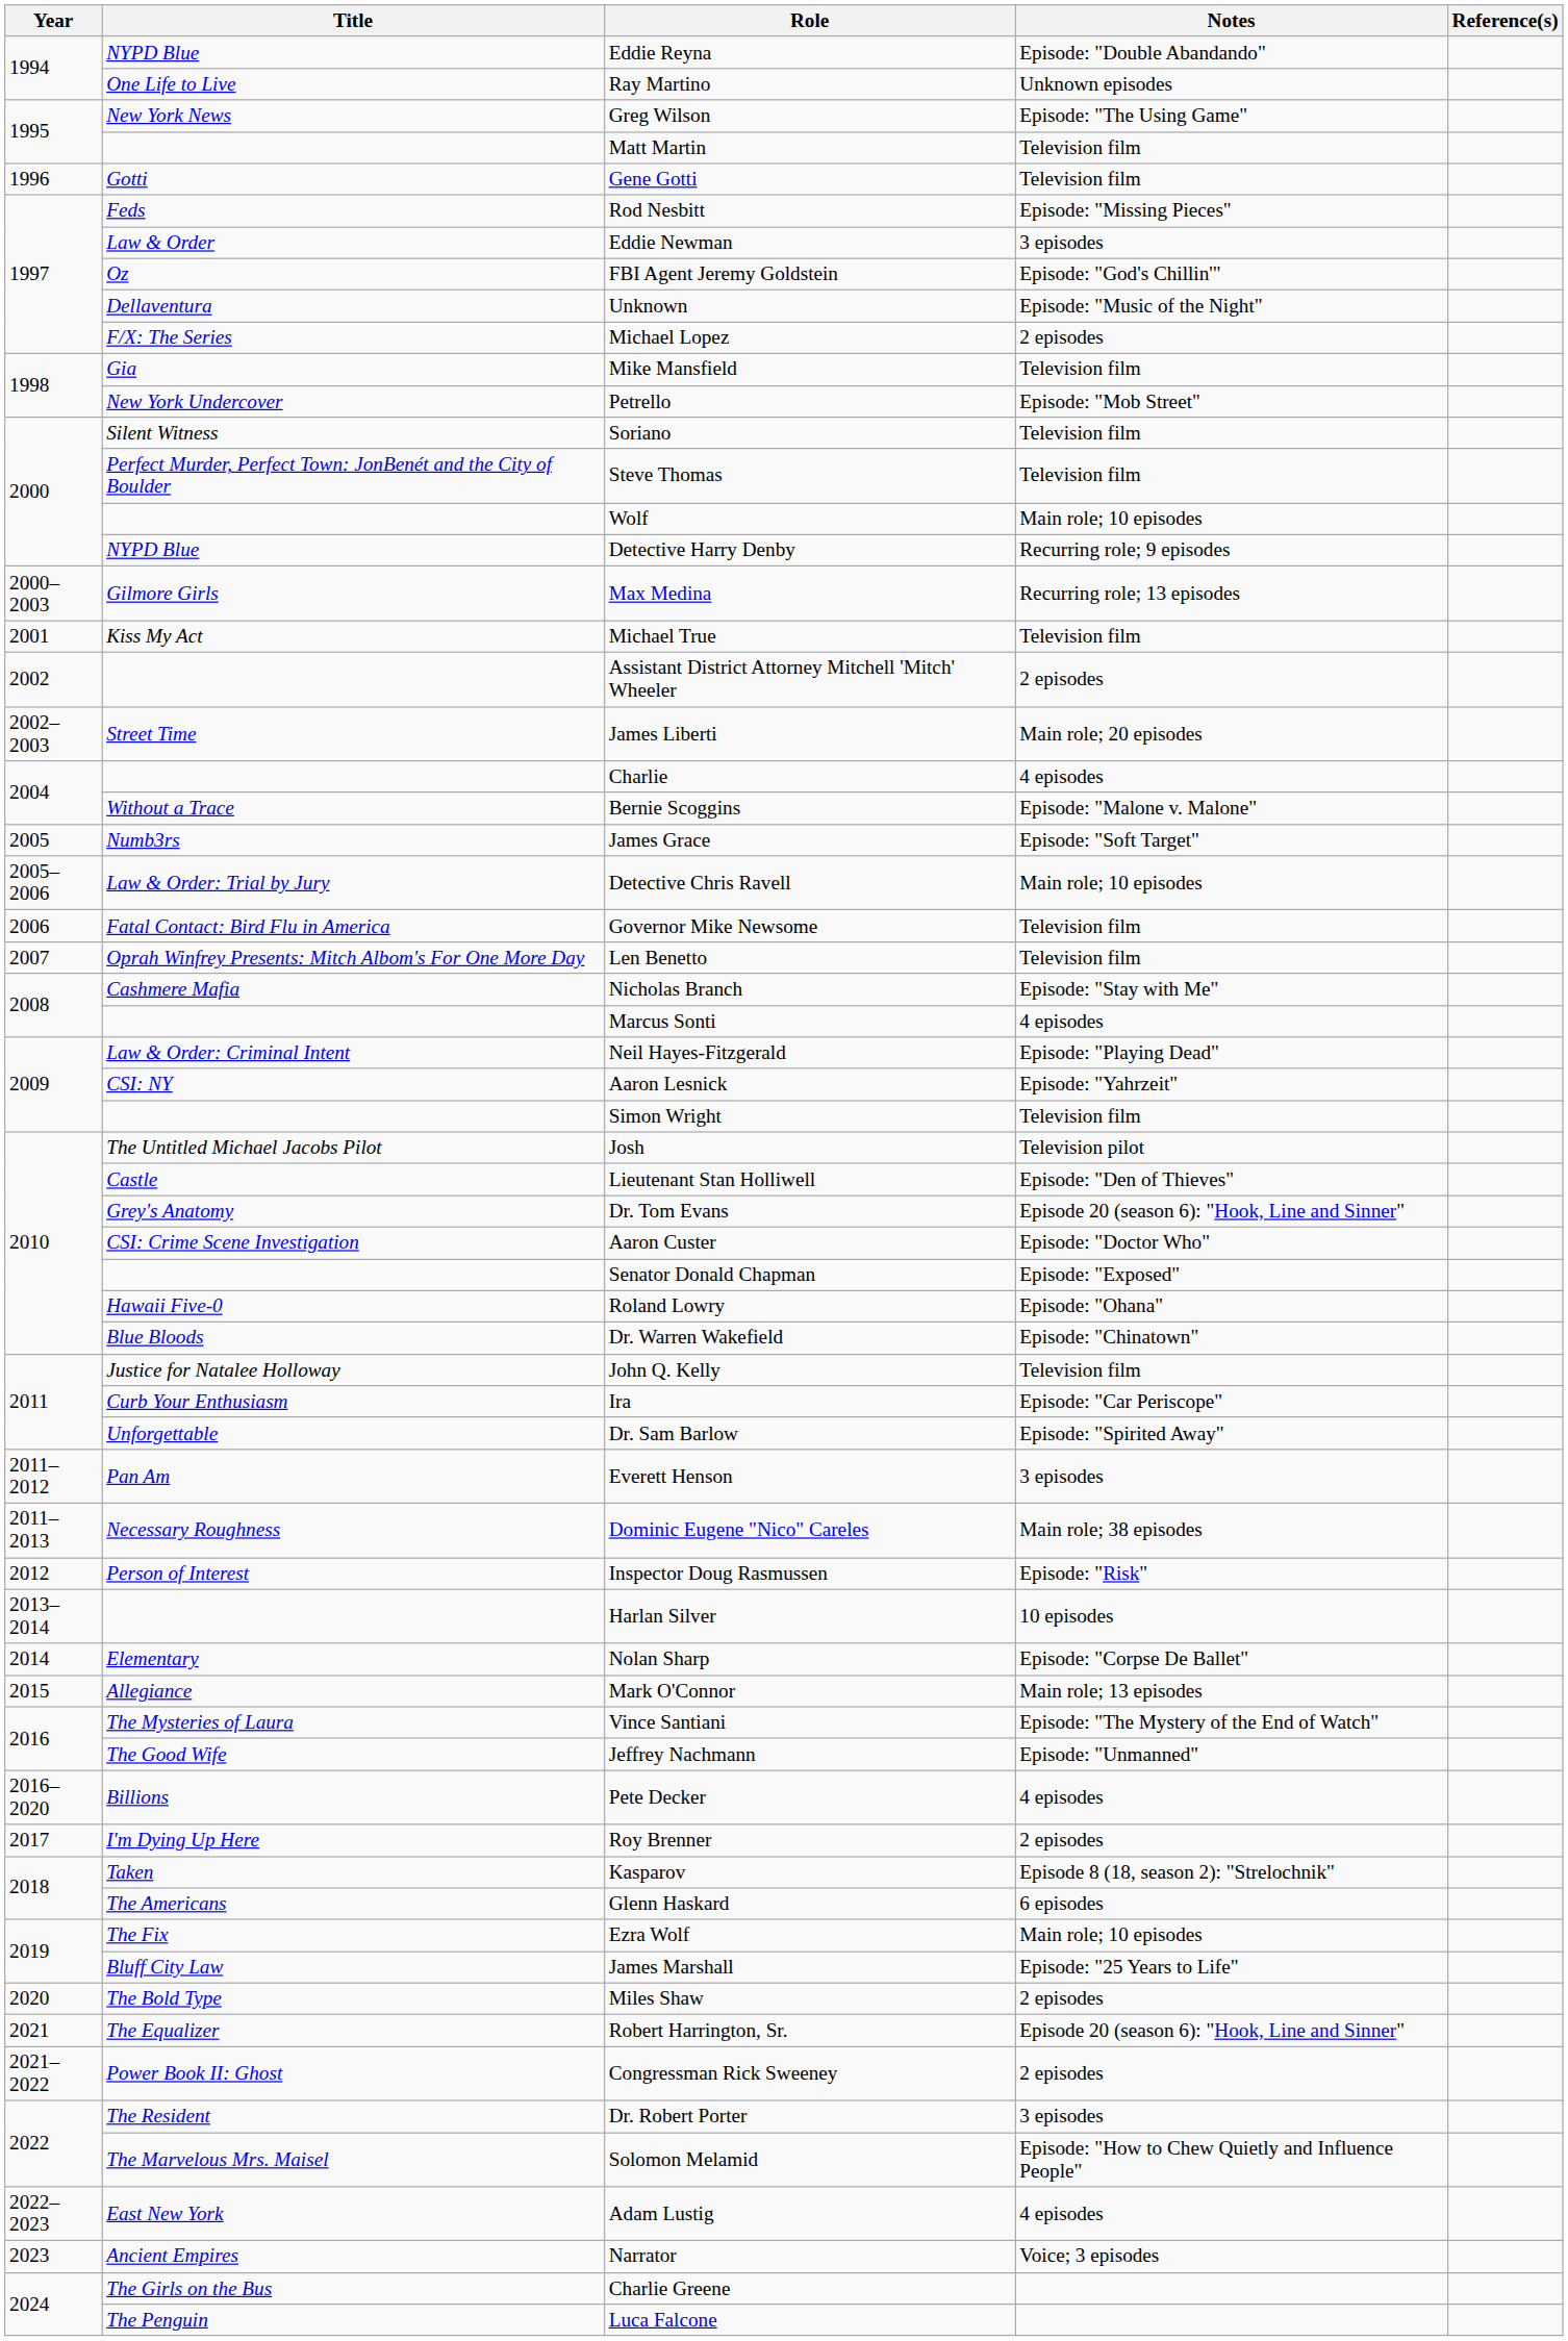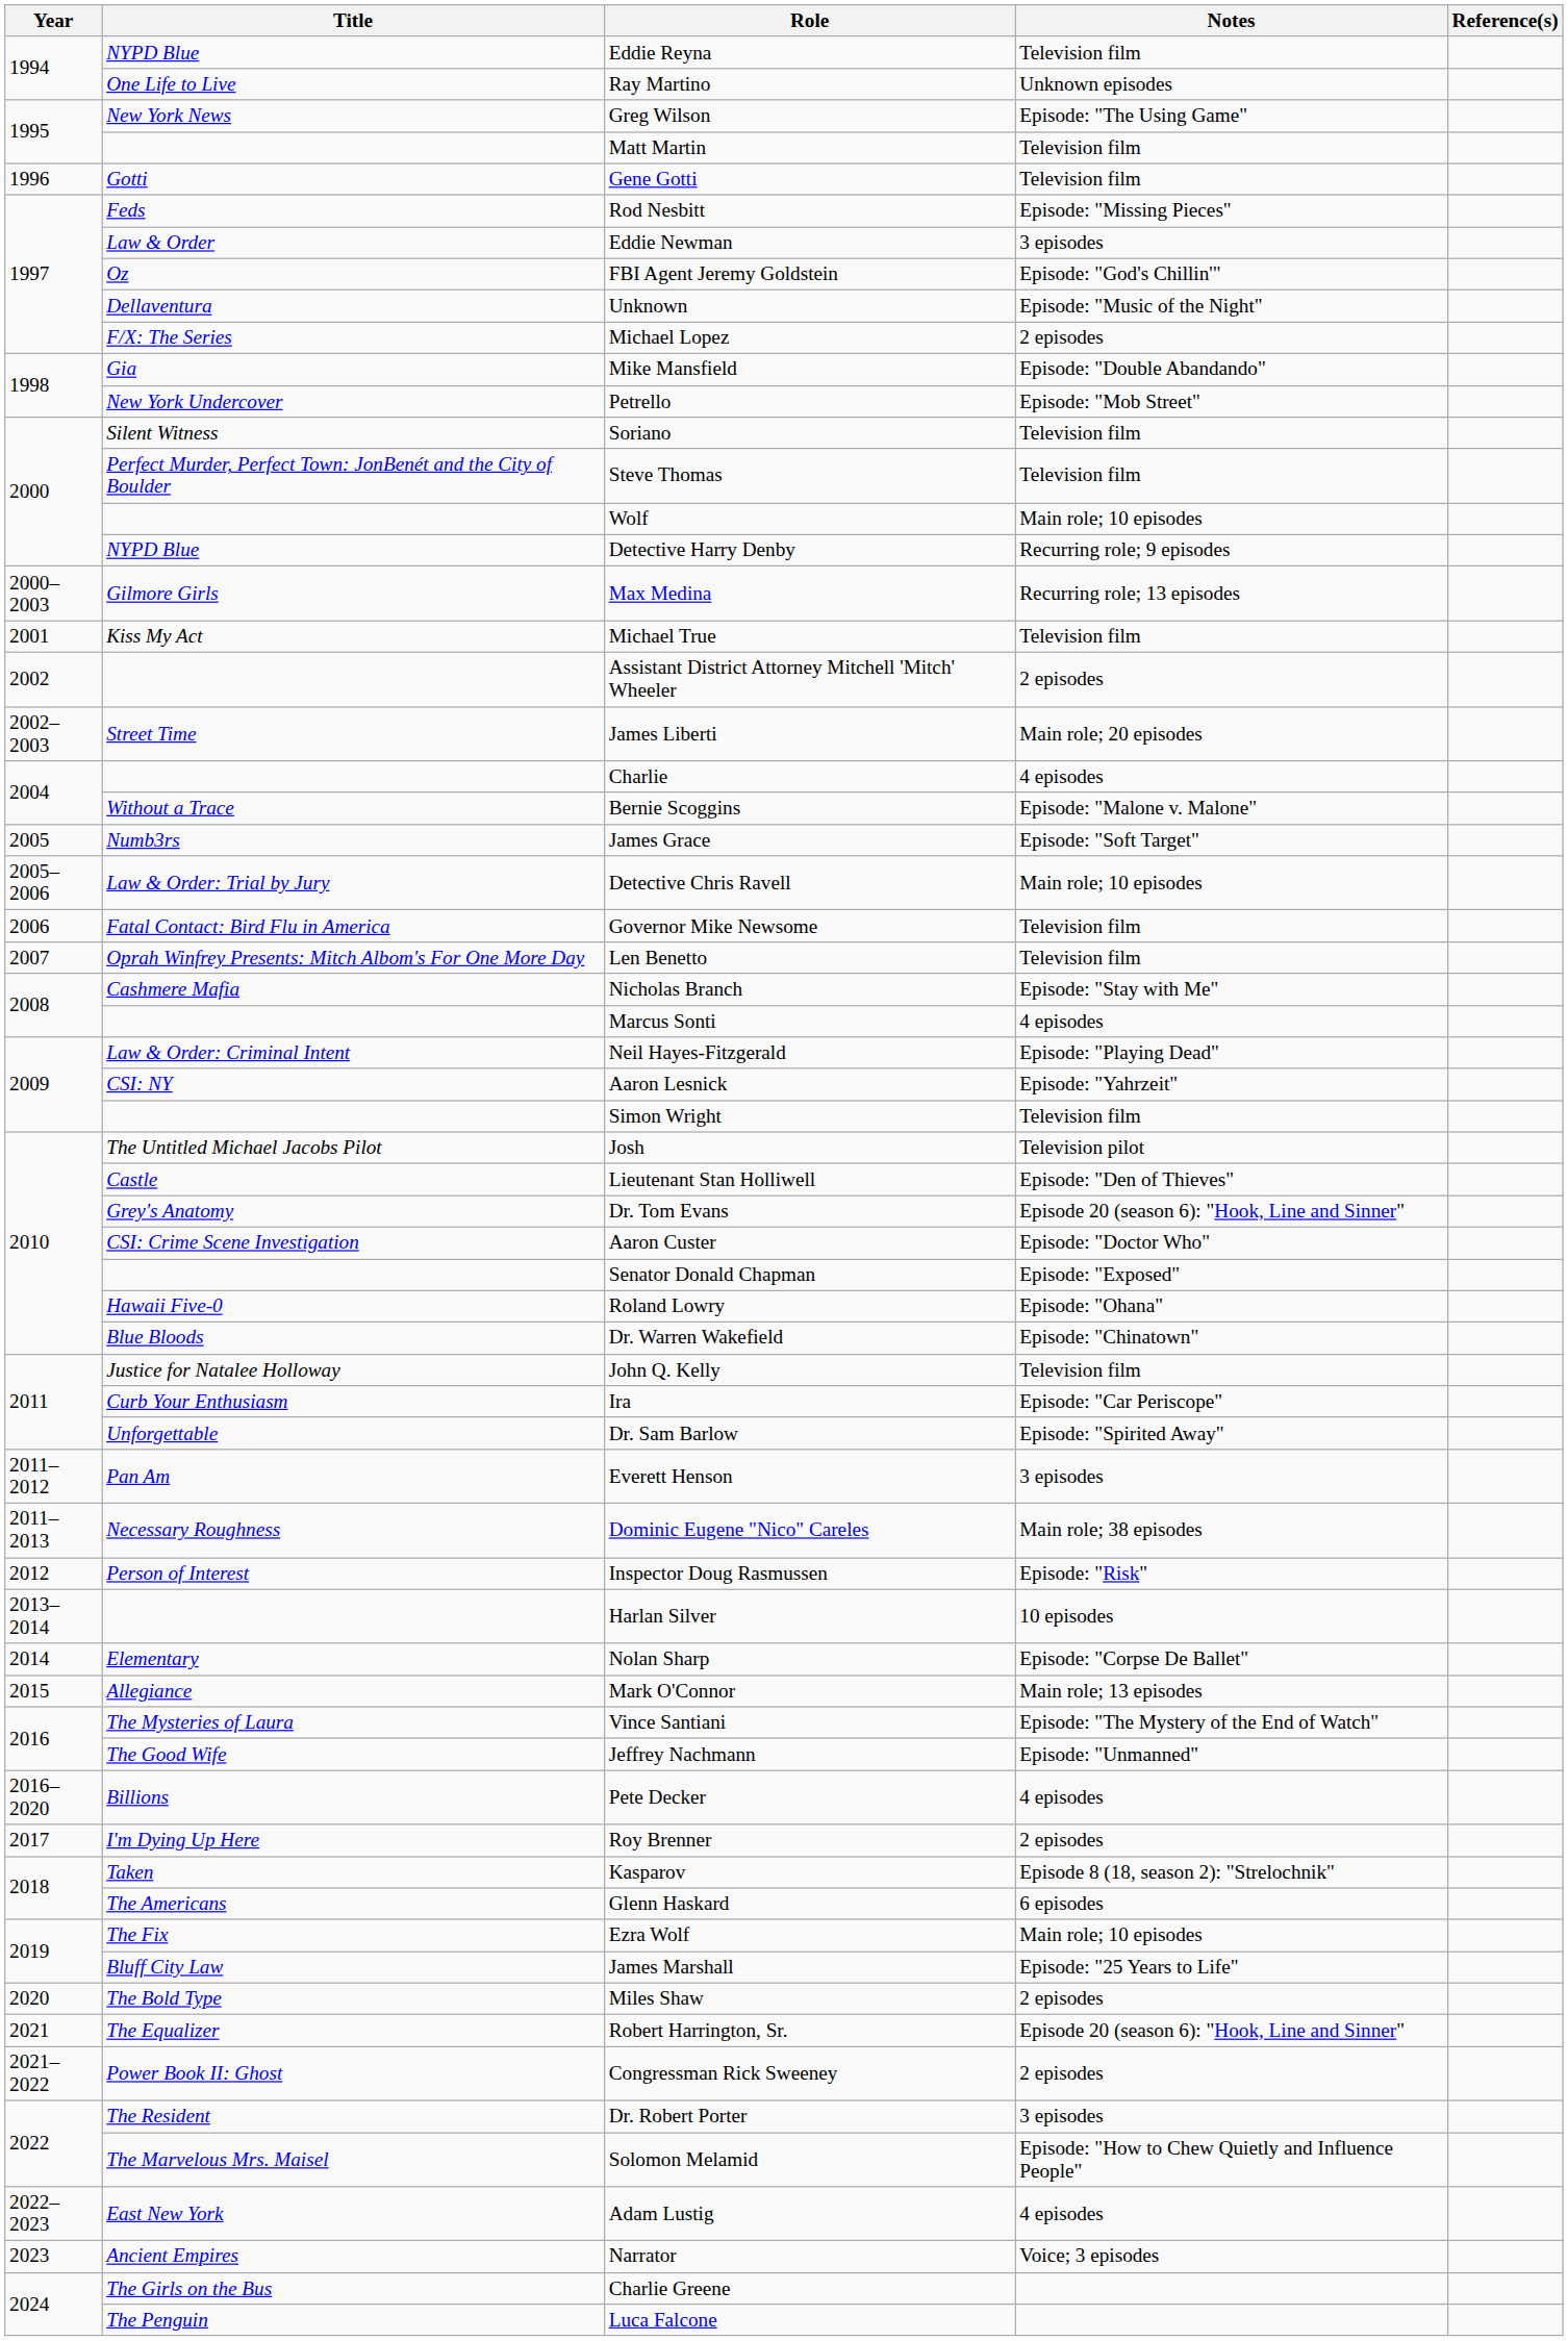Eddie Reyna | Notes: Episode: "Double Abandando" -> Television film
Mike Mansfield | Notes: Television film -> Episode: "Double Abandando"
